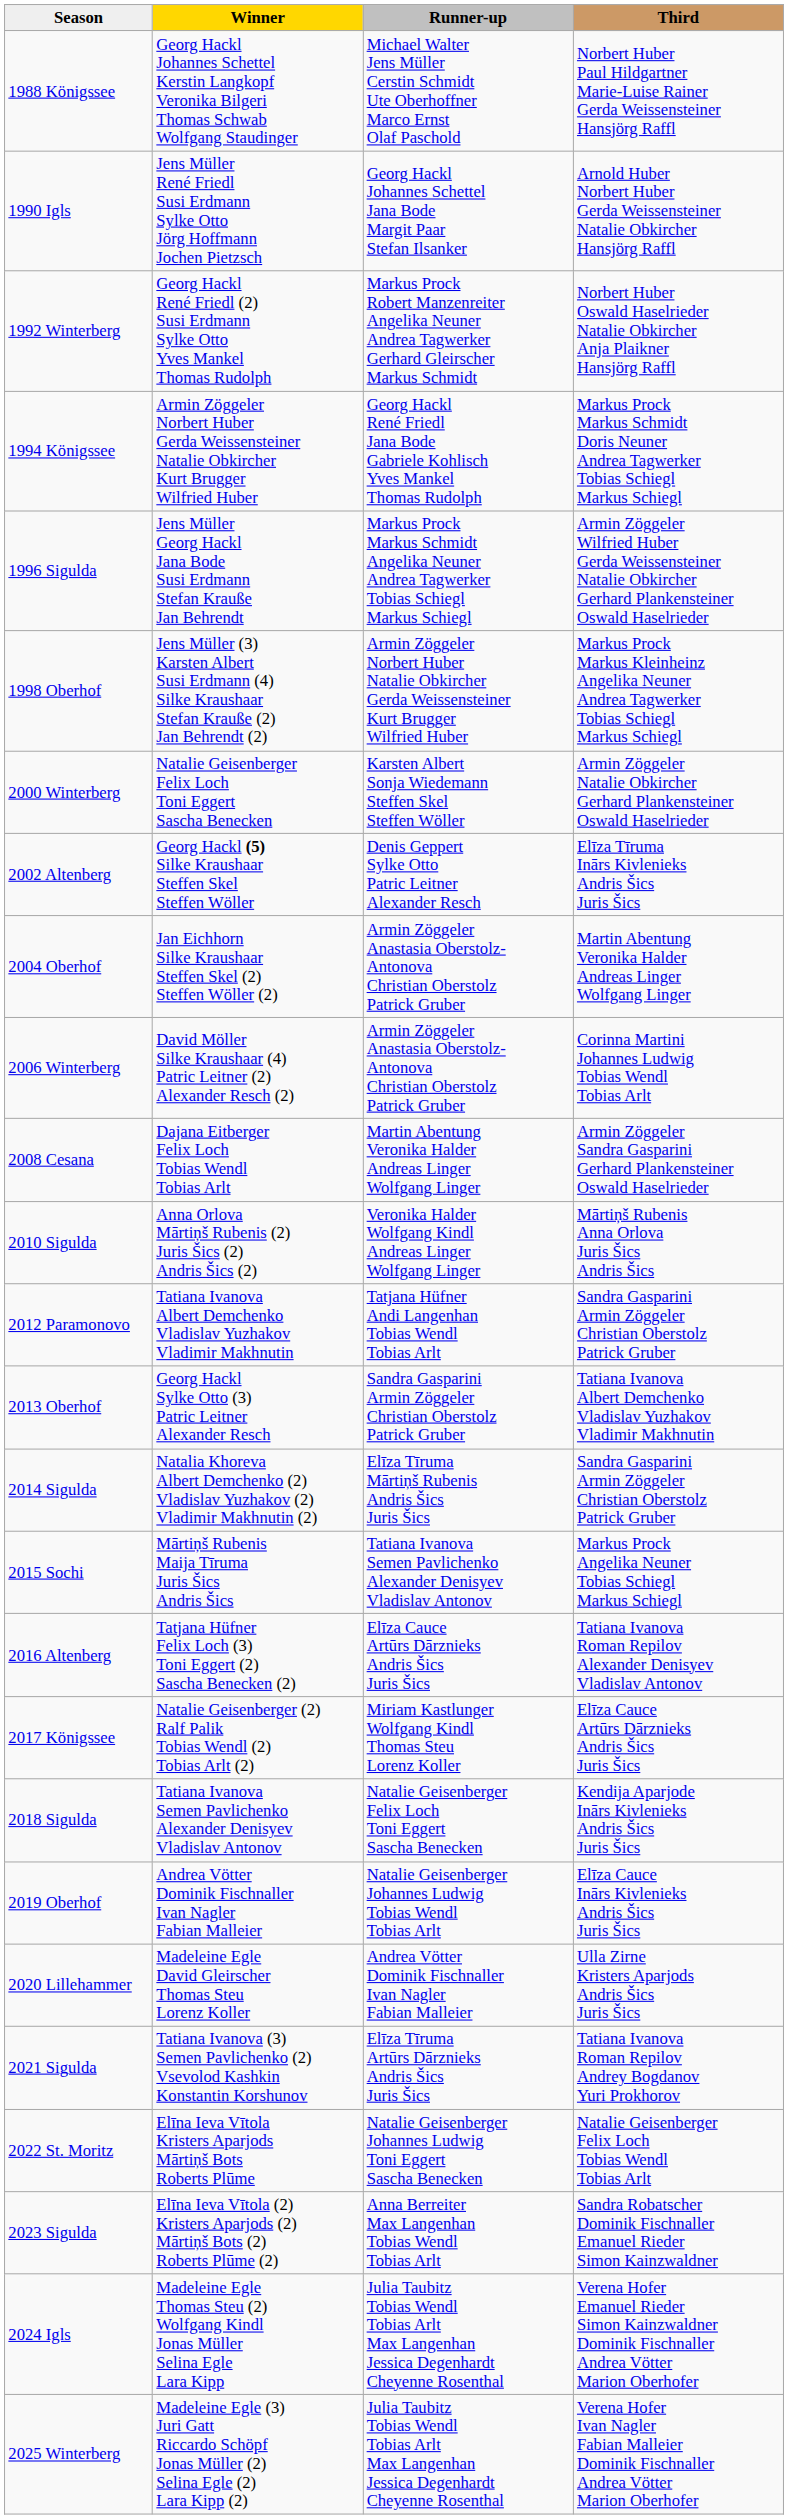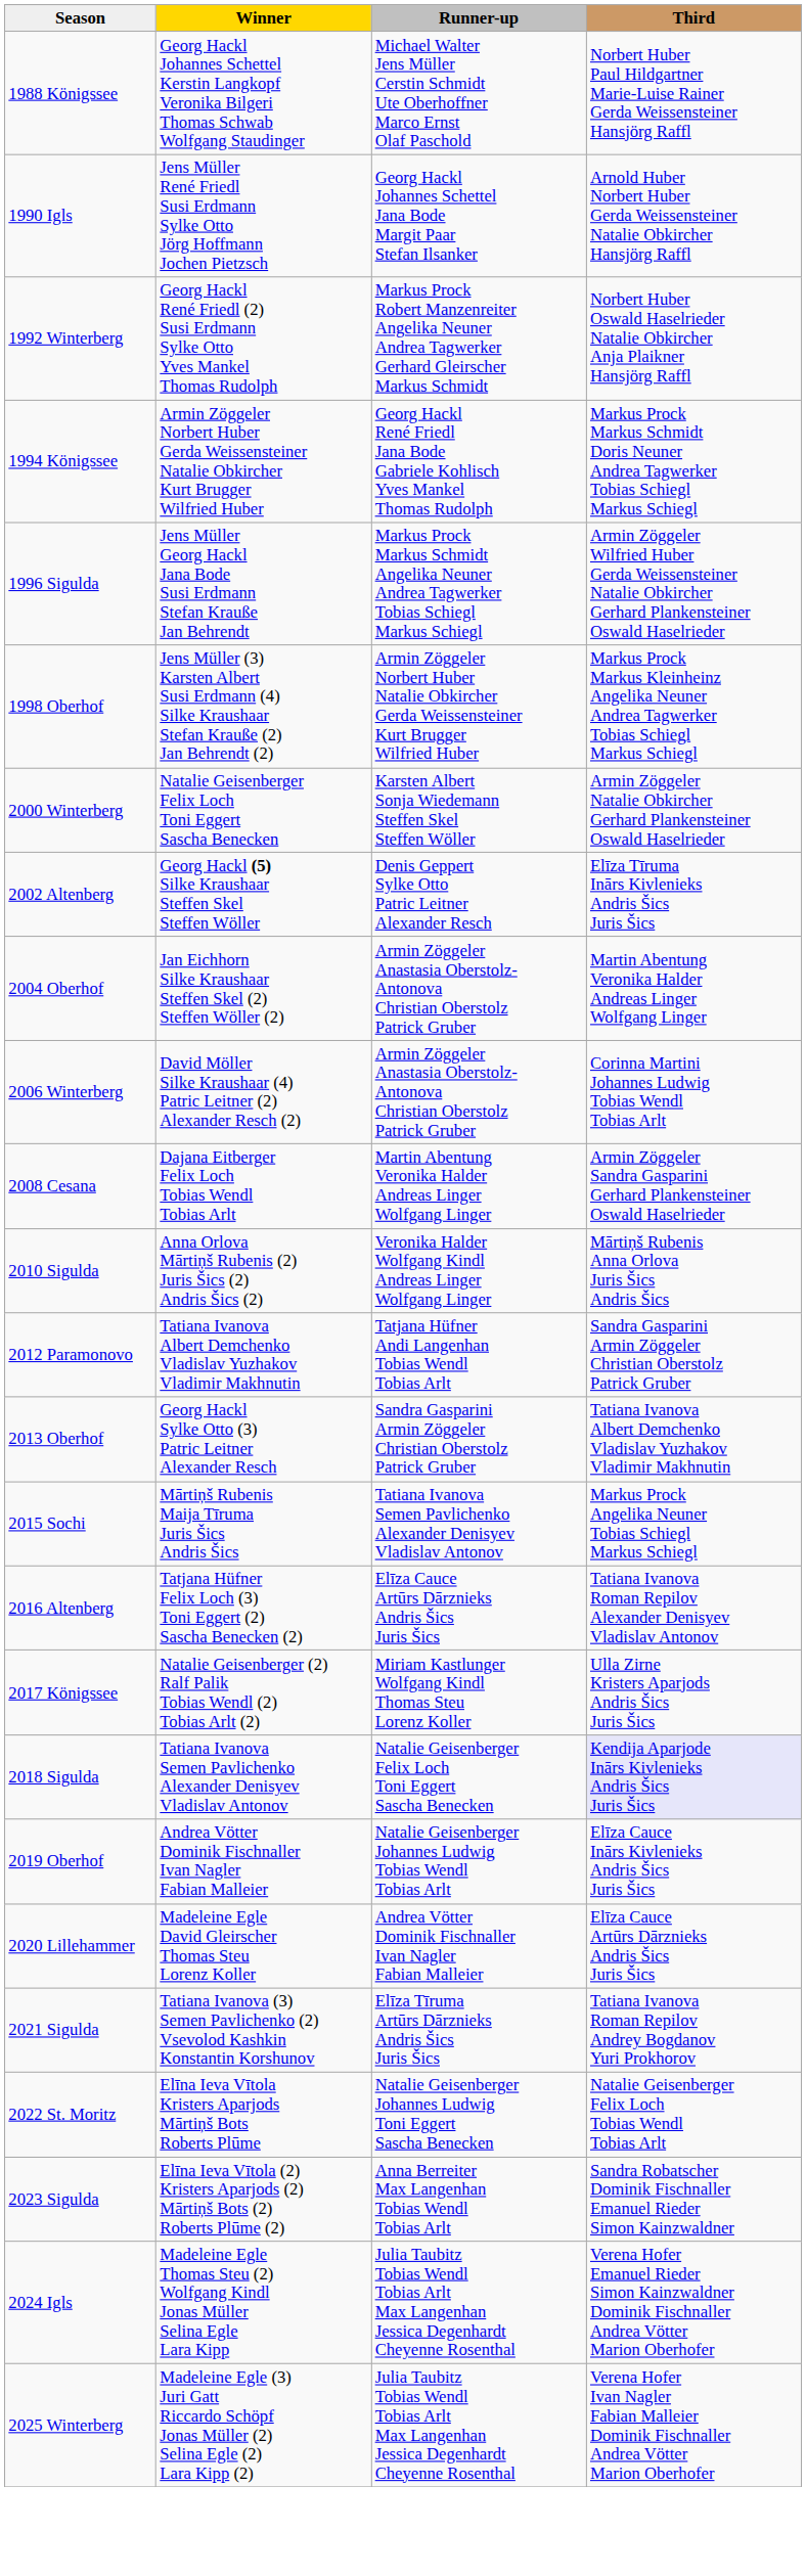- row: 2014 Sigulda | Natalia Khoreva Albert Demchenko (2) Vladislav Yuzhakov (2) Vladimir Makhnutin (2) | Elīza Tīruma Mārtiņš Rubenis Andris Šics Juris Šics | Sandra Gasparini Armin Zöggeler Christian Oberstolz Patrick Gruber
2017 Königssee | Third: Elīza Cauce Artūrs Dārznieks Andris Šics Juris Šics -> Ulla Zirne Kristers Aparjods Andris Šics Juris Šics
2018 Sigulda | Third: no background -> lavender background
2020 Lillehammer | Third: Ulla Zirne Kristers Aparjods Andris Šics Juris Šics -> Elīza Cauce Artūrs Dārznieks Andris Šics Juris Šics
